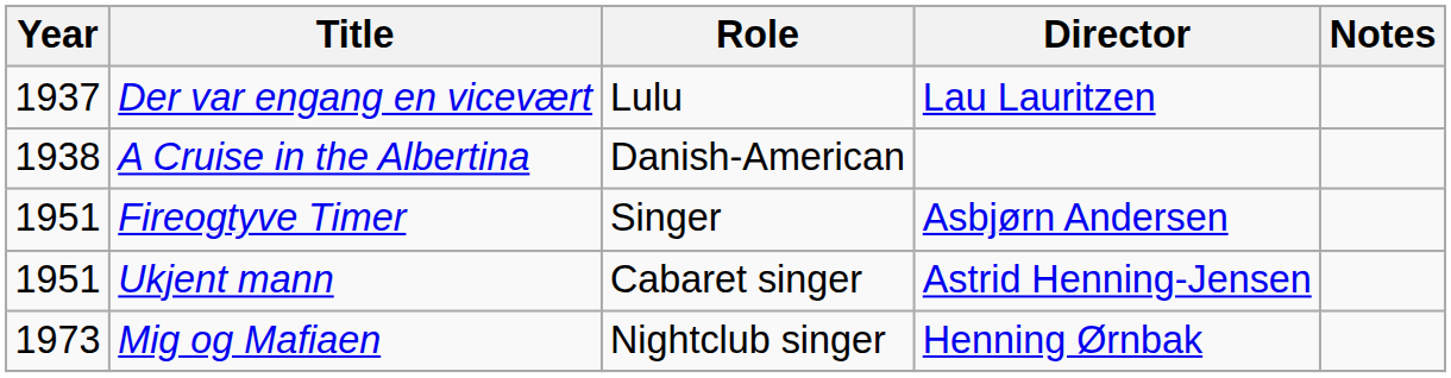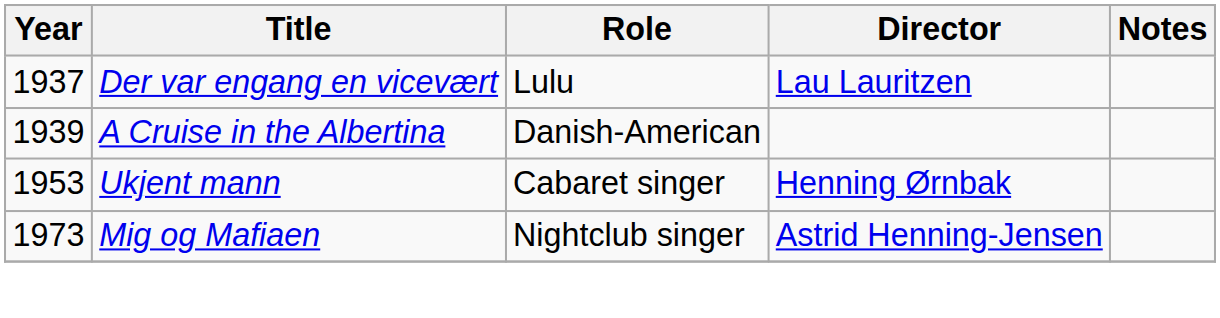A Cruise in the Albertina | Year: 1938 -> 1939
- row: 1951 | Fireogtyve Timer | Singer | Asbjørn Andersen
Ukjent mann | Year: 1951 -> 1953
Ukjent mann | Director: Astrid Henning-Jensen -> Henning Ørnbak
Mig og Mafiaen | Director: Henning Ørnbak -> Astrid Henning-Jensen
